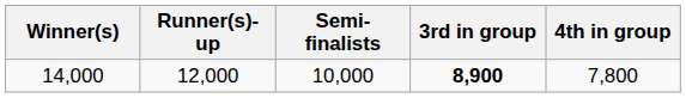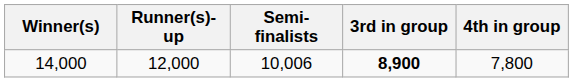14,000 | Semi-finalists: 10,000 -> 10,006
